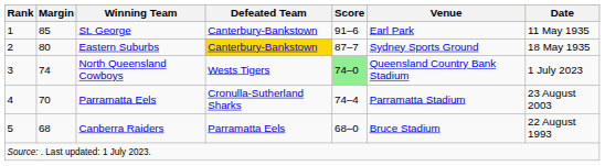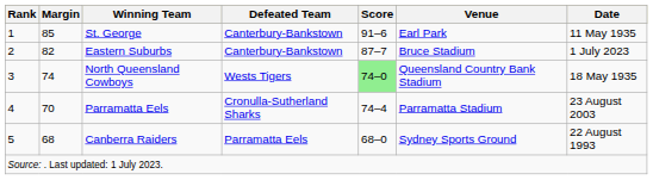Eastern Suburbs | Margin: 80 -> 82
Eastern Suburbs | Defeated Team: gold background -> no background
Eastern Suburbs | Venue: Sydney Sports Ground -> Bruce Stadium
Eastern Suburbs | Date: 18 May 1935 -> 1 July 2023
North Queensland Cowboys | Date: 1 July 2023 -> 18 May 1935
Canberra Raiders | Venue: Bruce Stadium -> Sydney Sports Ground
